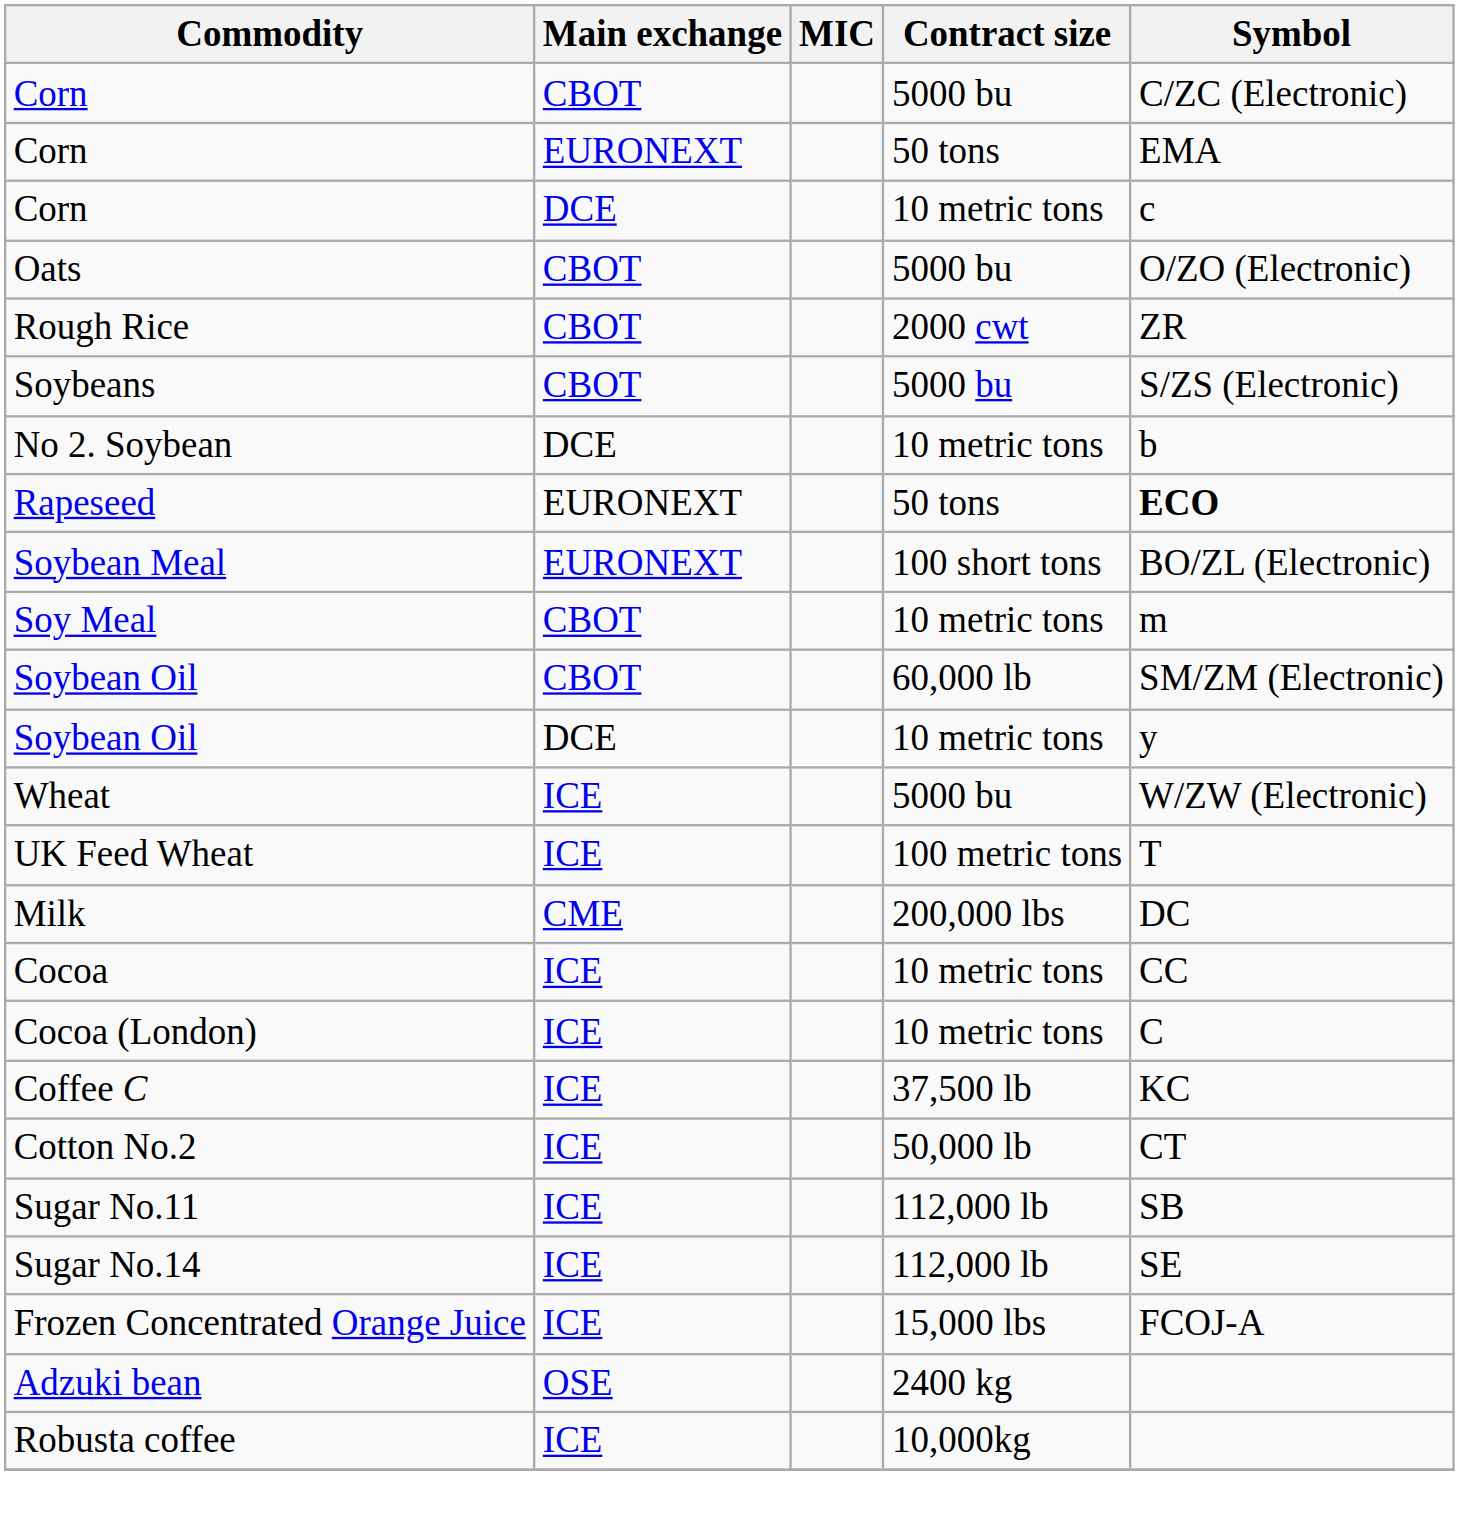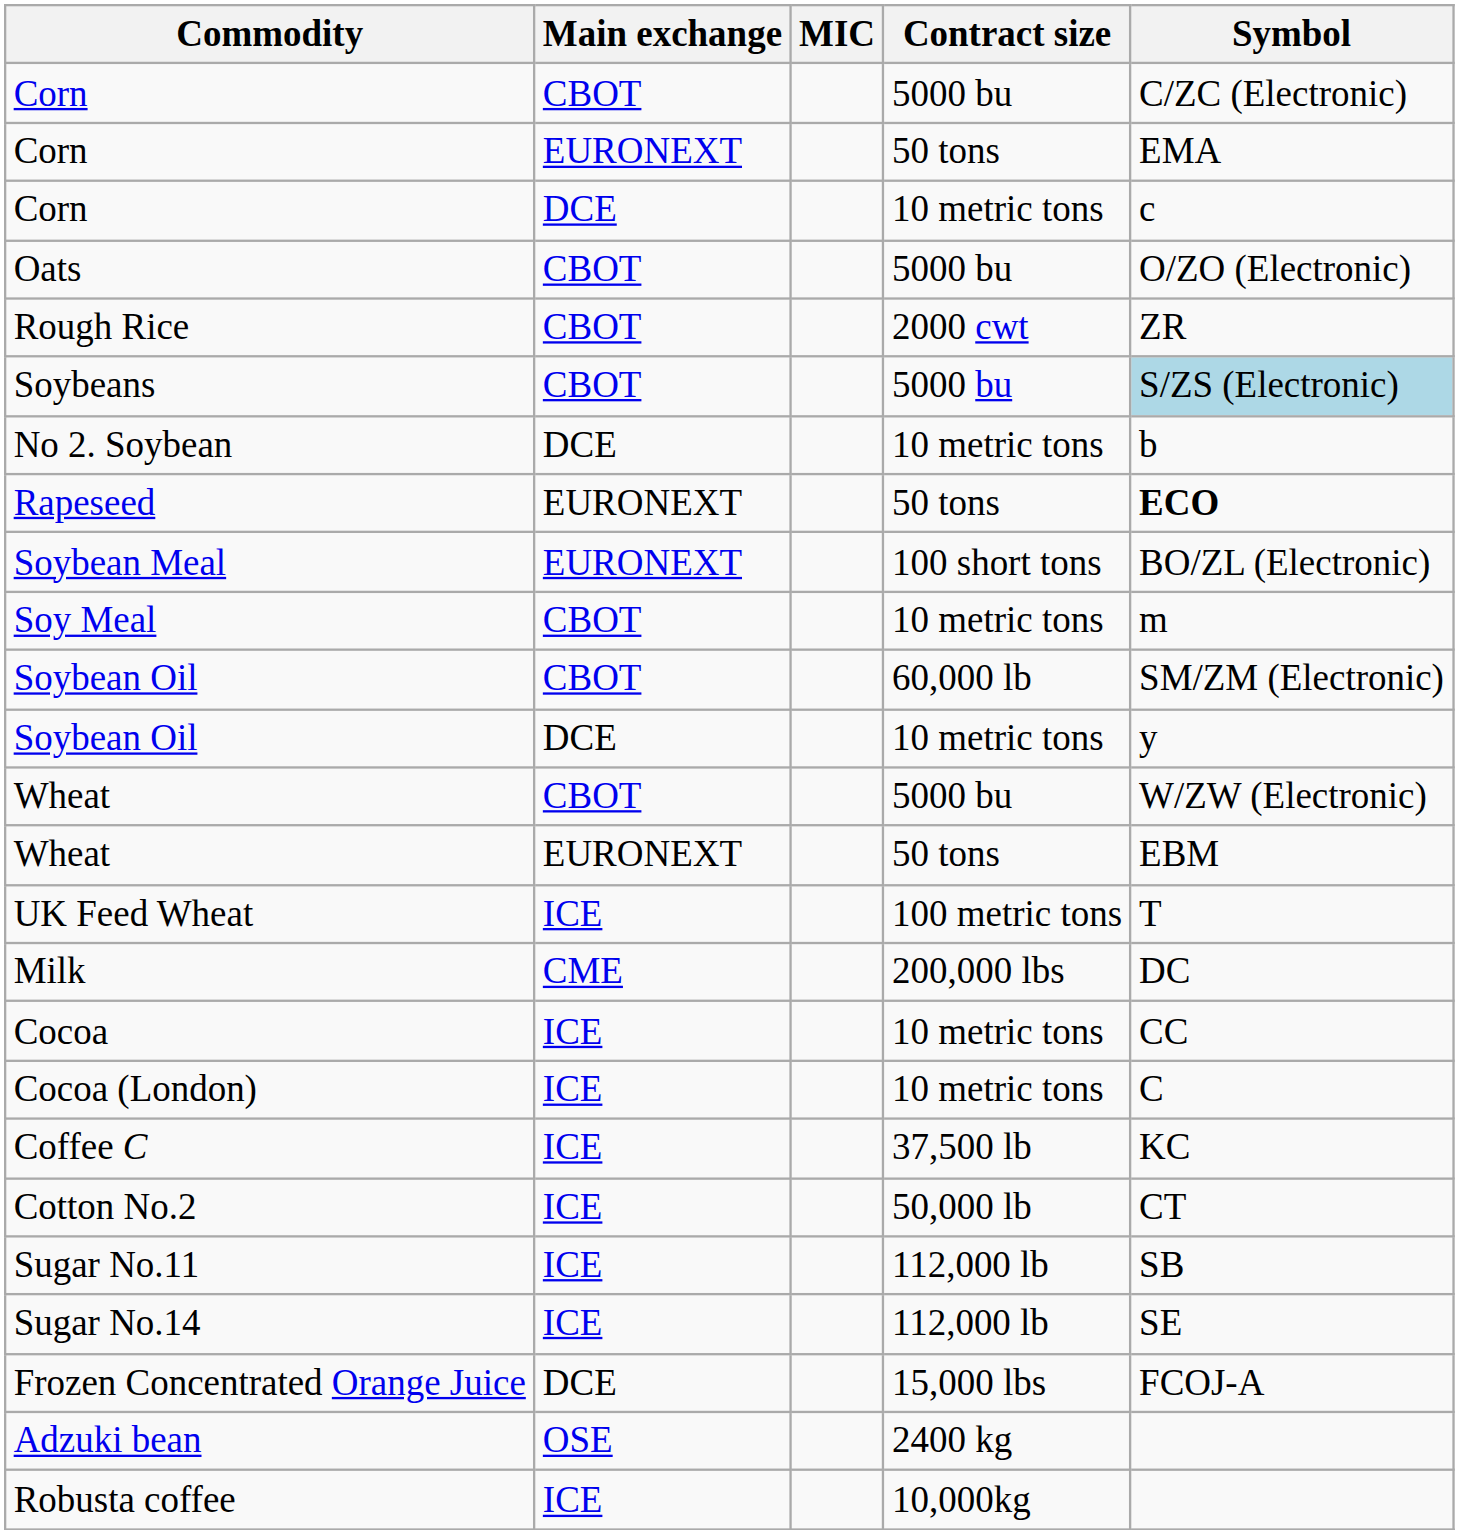Soybeans | Symbol: no background -> lightblue background
Wheat / 5000 bu | Main exchange: ICE -> CBOT
+ row: Wheat | EURONEXT | 50 tons | EBM
Frozen Concentrated Orange Juice | Main exchange: ICE -> DCE
